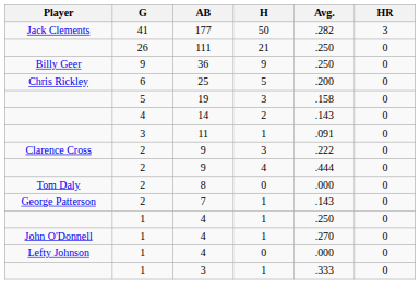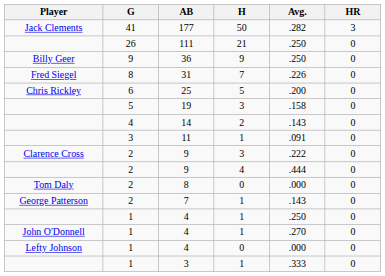+ row: Fred Siegel | 8 | 31 | 7 | .226 | 0
